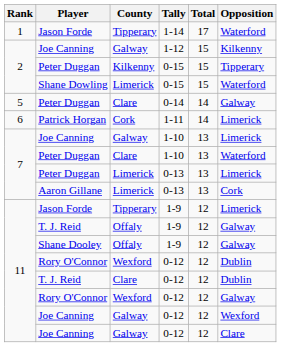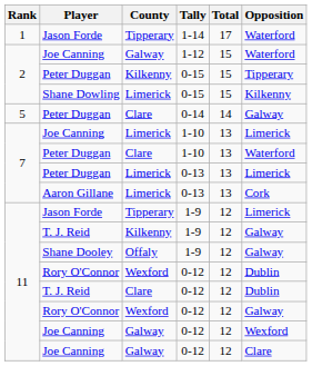Joe Canning / 1-12 | Opposition: Kilkenny -> Waterford
Shane Dowling | Opposition: Waterford -> Kilkenny
- row: 6 | Patrick Horgan | Cork | 1-11 | 14 | Limerick
Joe Canning / 1-10 | County: Galway -> Limerick
T. J. Reid / 1-9 | County: Offaly -> Kilkenny
